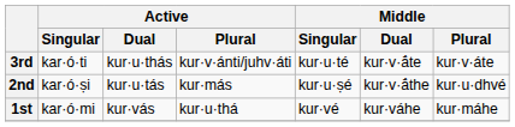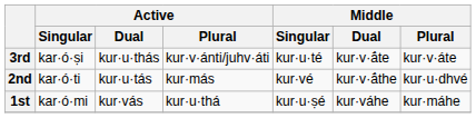3rd | Active / Singular: kar·ó·ti -> kar·ó·ṣi
2nd | Active / Singular: kar·ó·ṣi -> kar·ó·ti
2nd | Middle / Singular: kur·u·ṣé -> kur·vé
1st | Middle / Singular: kur·vé -> kur·u·ṣé
